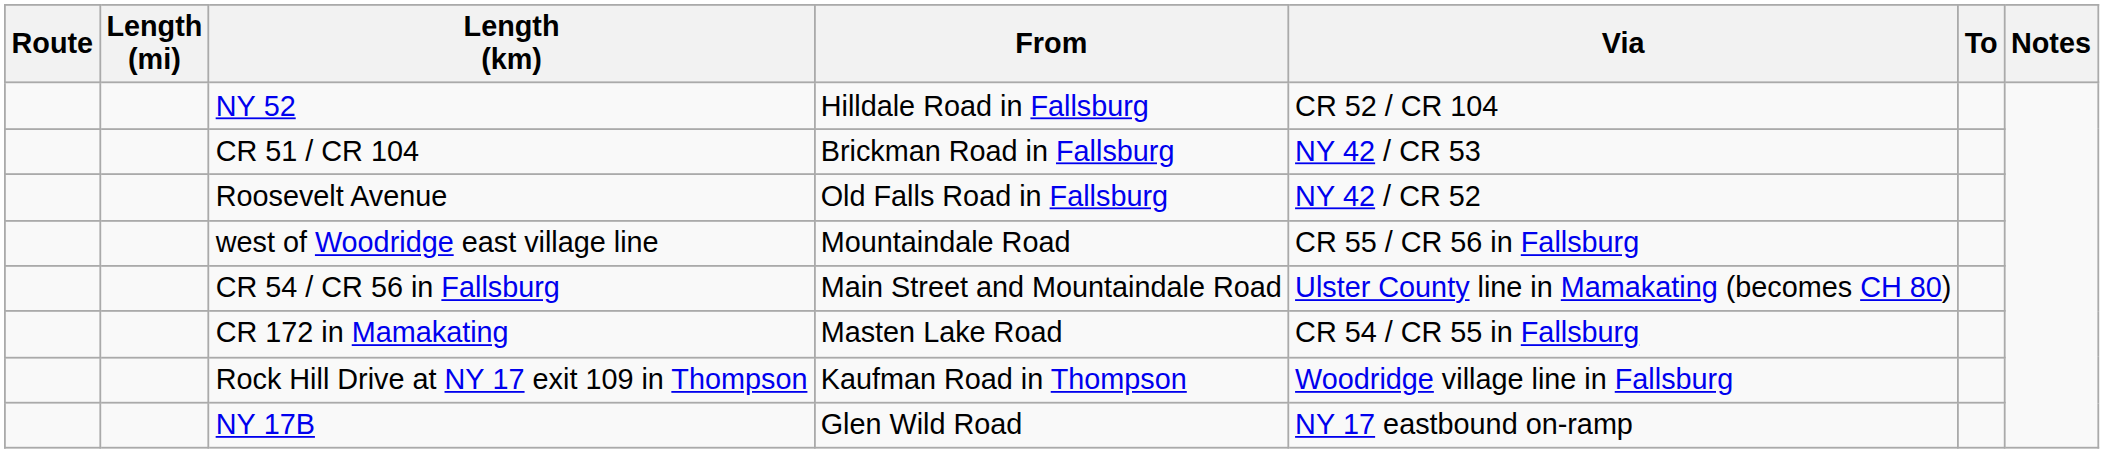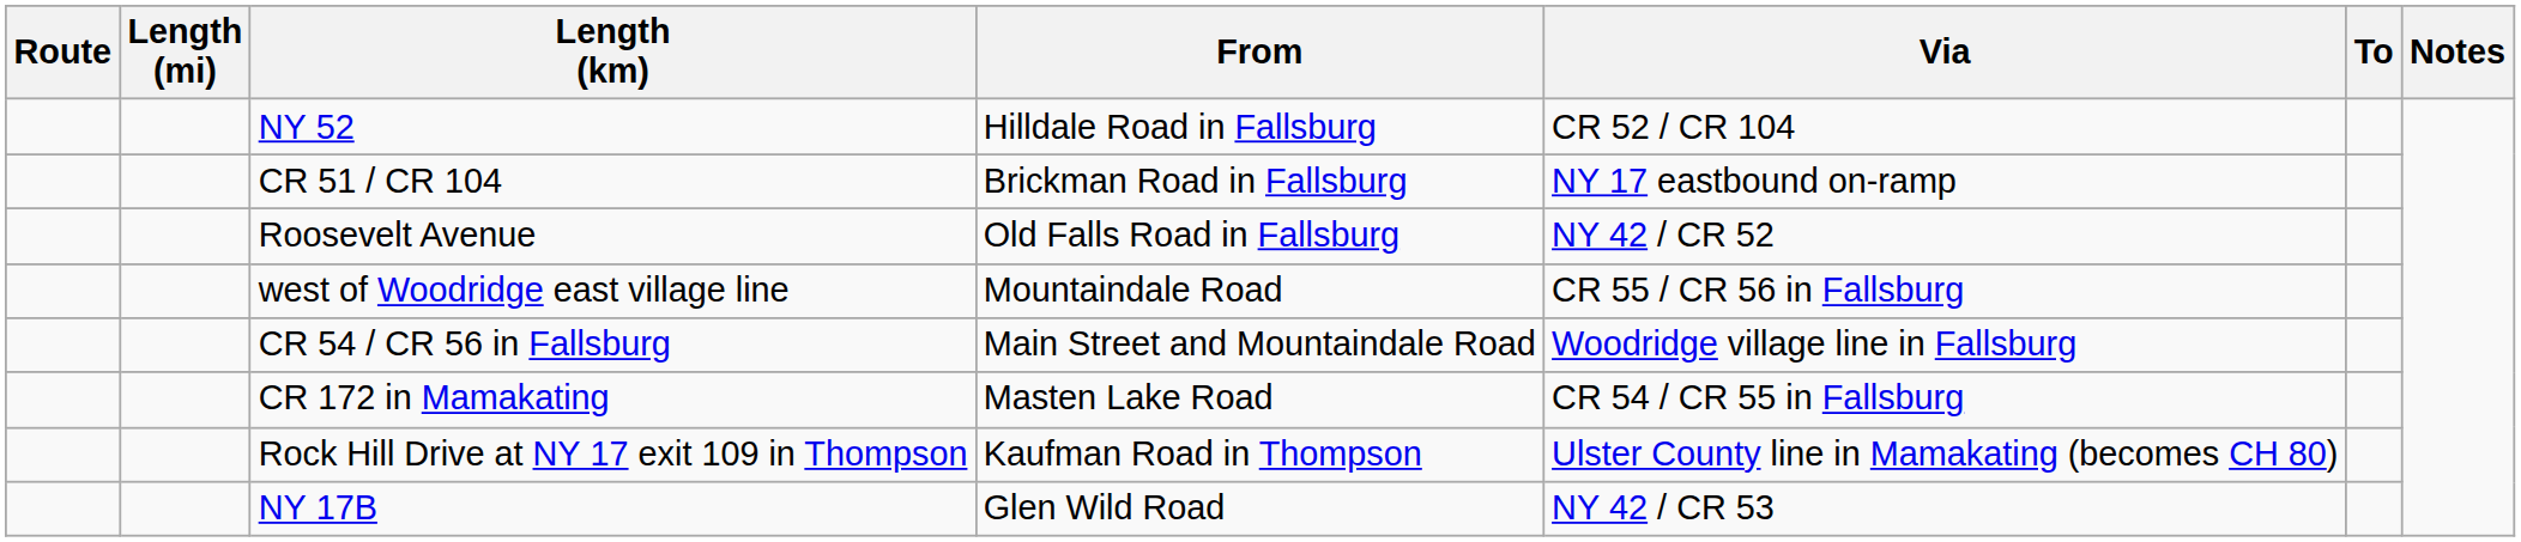CR 51 / CR 104 | Via: NY 42 / CR 53 -> NY 17 eastbound on-ramp
CR 54 / CR 56 in Fallsburg | Via: Ulster County line in Mamakating (becomes CH 80) -> Woodridge village line in Fallsburg
Rock Hill Drive at NY 17 exit 109 in Thompson | Via: Woodridge village line in Fallsburg -> Ulster County line in Mamakating (becomes CH 80)
NY 17B | Via: NY 17 eastbound on-ramp -> NY 42 / CR 53
